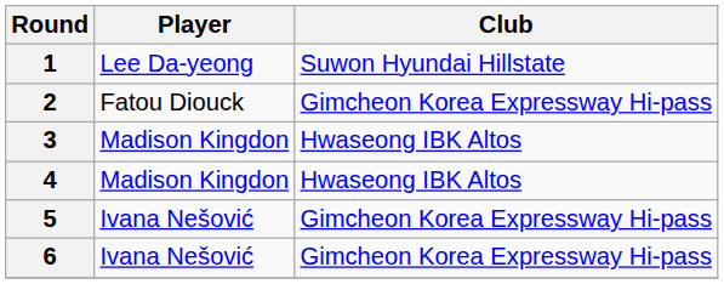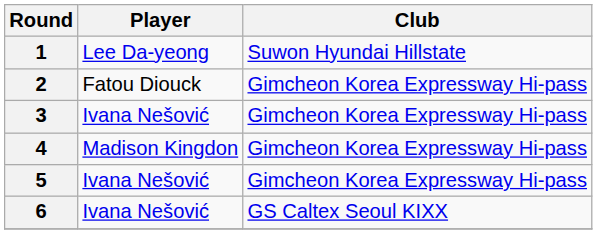3 | Player: Madison Kingdon -> Ivana Nešović
3 | Club: Hwaseong IBK Altos -> Gimcheon Korea Expressway Hi-pass
4 | Club: Hwaseong IBK Altos -> Gimcheon Korea Expressway Hi-pass
6 | Club: Gimcheon Korea Expressway Hi-pass -> GS Caltex Seoul KIXX
